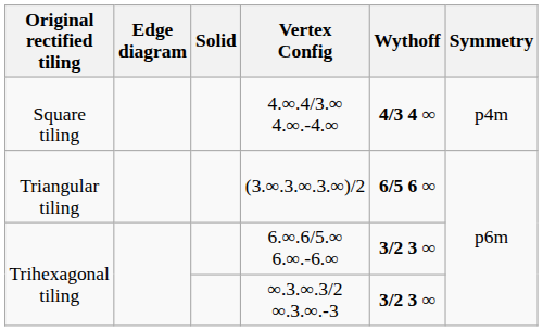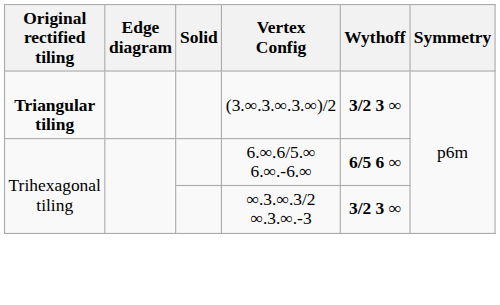- row: Square tiling | 4.∞.4/3.∞ 4.∞.-4.∞ | 4/3 4 ∞ | p4m
(3.∞.3.∞.3.∞)/2 | Original rectified tiling: normal -> bold
(3.∞.3.∞.3.∞)/2 | Wythoff: 6/5 6 ∞ -> 3/2 3 ∞
6.∞.6/5.∞ 6.∞.-6.∞ | Wythoff: 3/2 3 ∞ -> 6/5 6 ∞
